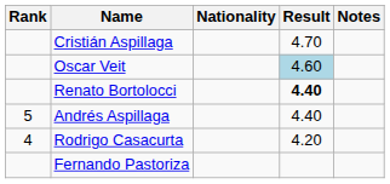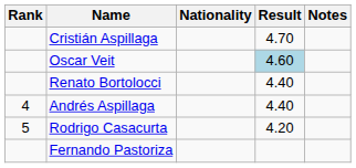Renato Bortolocci | Result: bold -> normal
Andrés Aspillaga | Rank: 5 -> 4
Rodrigo Casacurta | Rank: 4 -> 5
